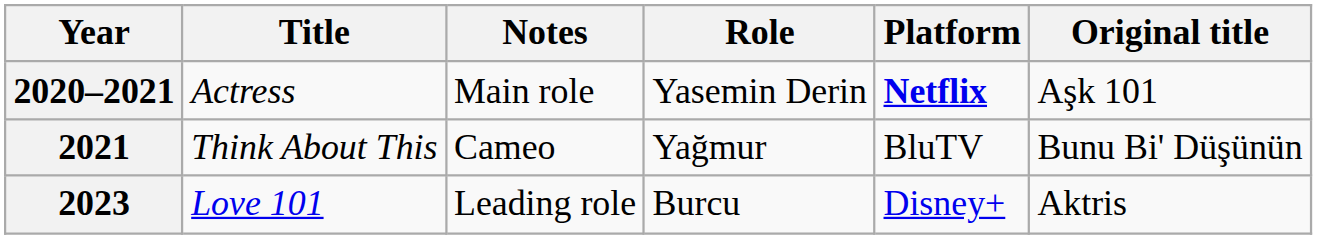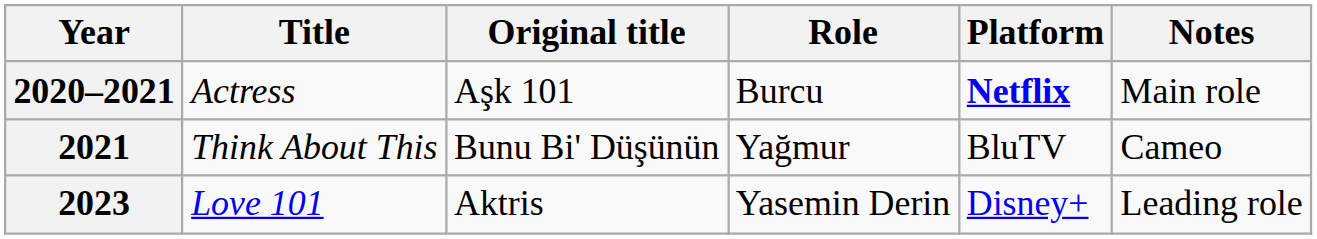columns swapped: Original title <-> Notes
2020–2021 | Role: Yasemin Derin -> Burcu
2023 | Role: Burcu -> Yasemin Derin
